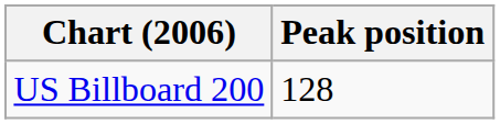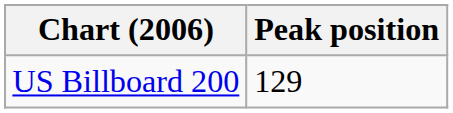US Billboard 200 | Peak position: 128 -> 129
